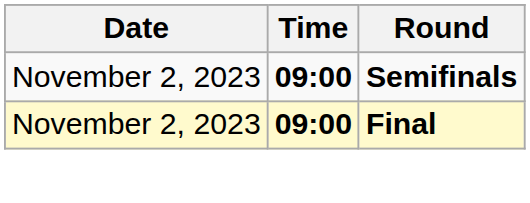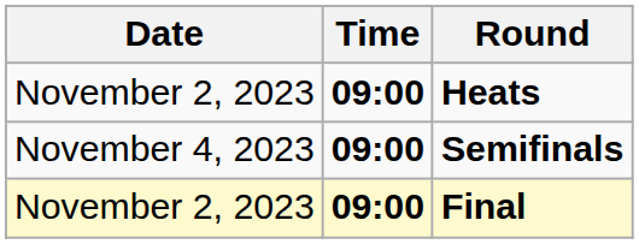+ row: November 2, 2023 | 09:00 | Heats
Semifinals | Date: November 2, 2023 -> November 4, 2023
